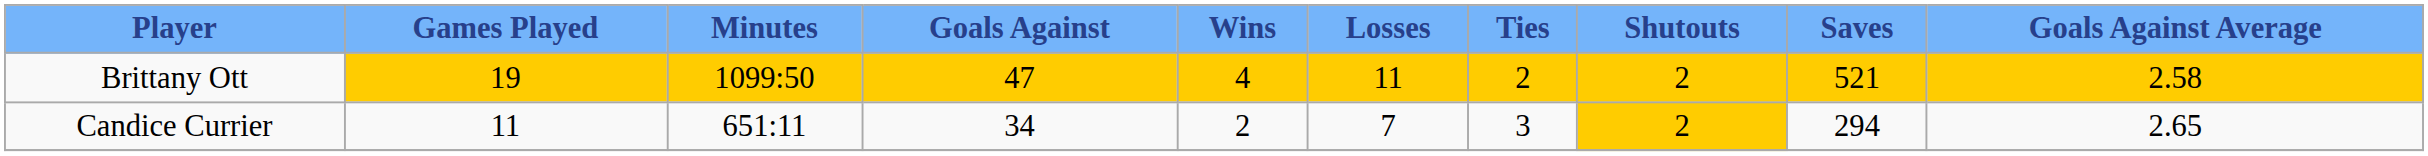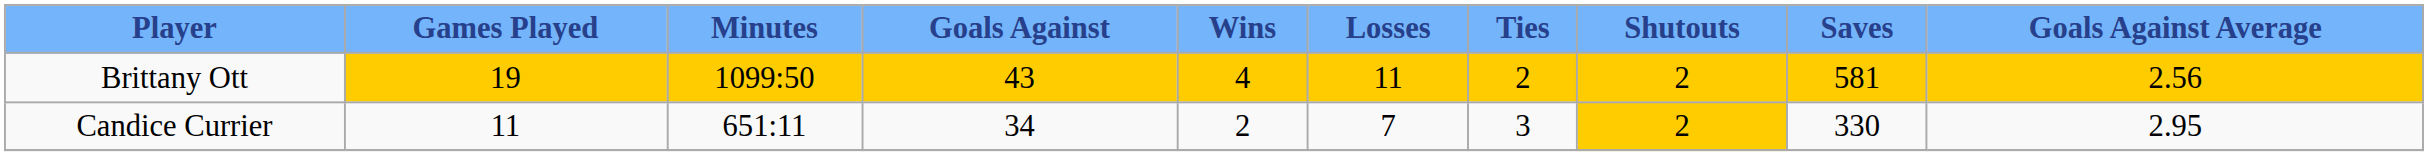Brittany Ott | Goals Against: 47 -> 43
Brittany Ott | Saves: 521 -> 581
Brittany Ott | Goals Against Average: 2.58 -> 2.56
Candice Currier | Saves: 294 -> 330
Candice Currier | Goals Against Average: 2.65 -> 2.95
